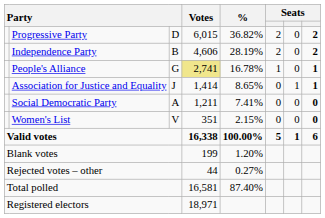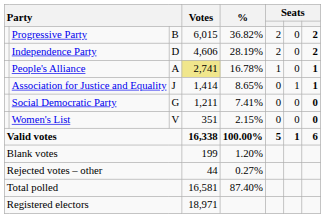Progressive Party | column 3: D -> B
Independence Party | column 3: B -> D
People's Alliance | column 3: G -> A
Social Democratic Party | column 3: A -> G
